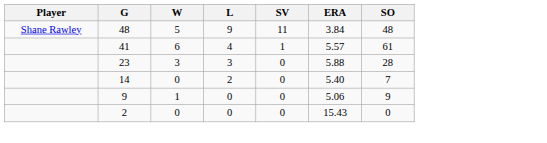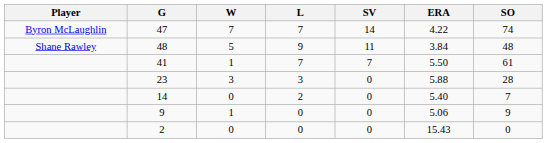+ row: Byron McLaughlin | 47 | 7 | 7 | 14 | 4.22 | 74
41 | W: 6 -> 1
41 | L: 4 -> 7
41 | SV: 1 -> 7
41 | ERA: 5.57 -> 5.50
